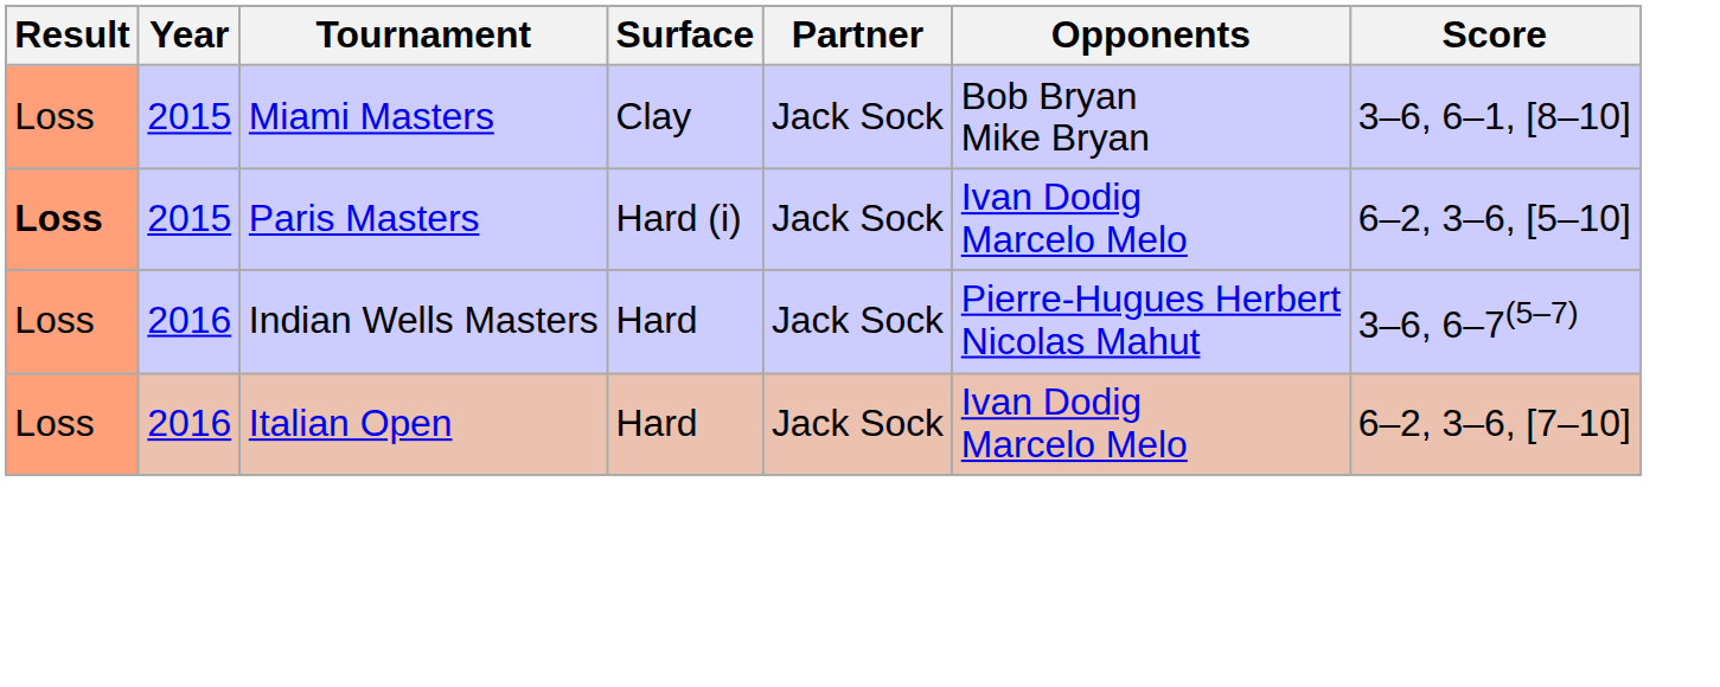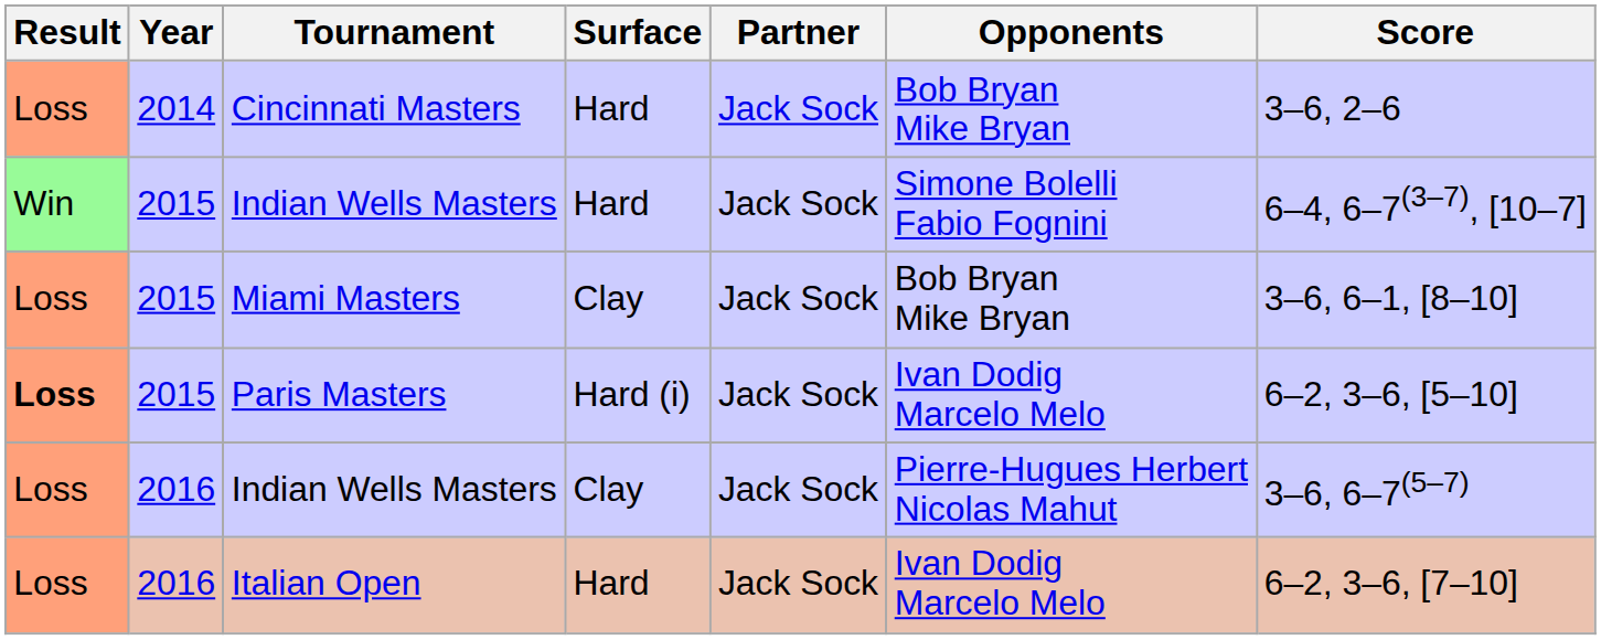+ row: Loss | 2014 | Cincinnati Masters | Hard | Jack Sock | Bob Bryan Mike Bryan | 3–6, 2–6
+ row: Win | 2015 | Indian Wells Masters | Hard | Jack Sock | Simone Bolelli Fabio Fognini | 6–4, 6–7(3–7), [10–7]
2016 / Indian Wells Masters | Surface: Hard -> Clay
